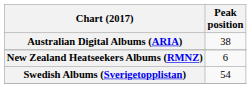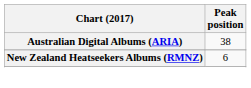- row: Swedish Albums (Sverigetopplistan) | 54
